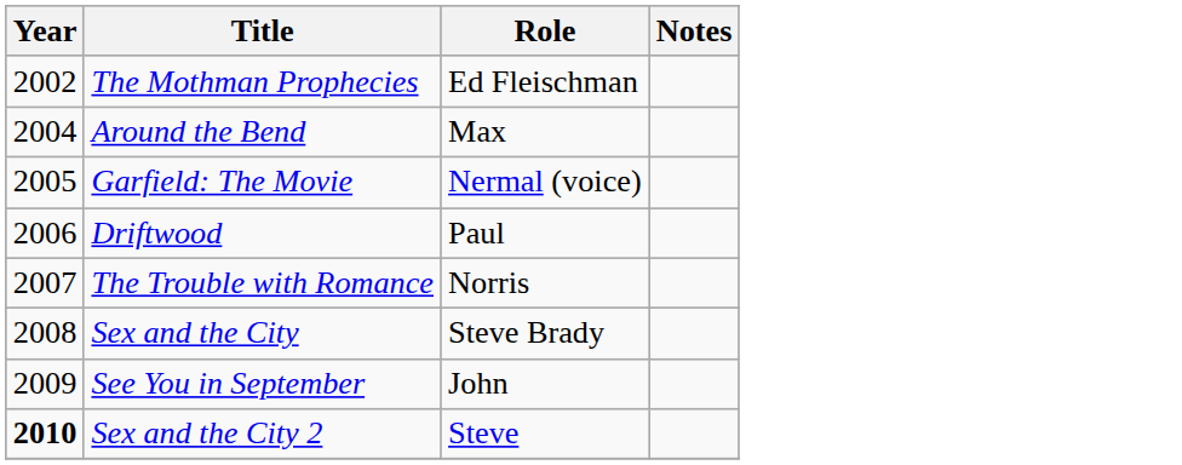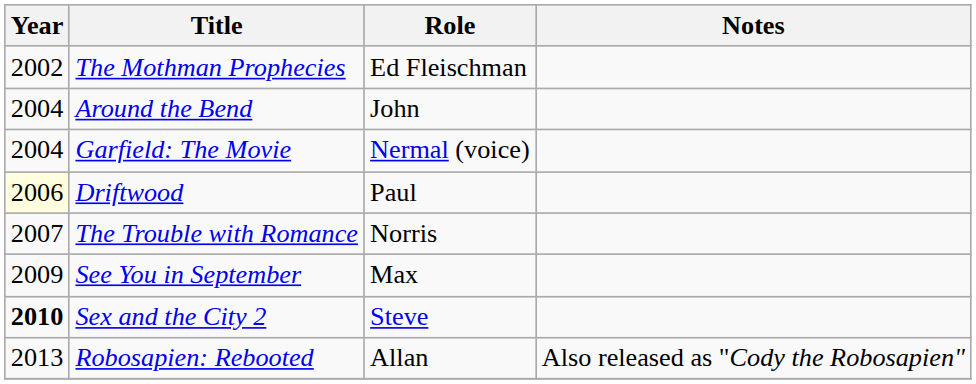Around the Bend | Role: Max -> John
Garfield: The Movie | Year: 2005 -> 2004
Driftwood | Year: no background -> lightyellow background
- row: 2008 | Sex and the City | Steve Brady
See You in September | Role: John -> Max
+ row: 2013 | Robosapien: Rebooted | Allan | Also released as "Cody the Robosapien"
